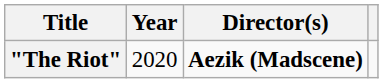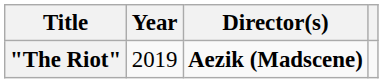"The Riot" | Year: 2020 -> 2019
